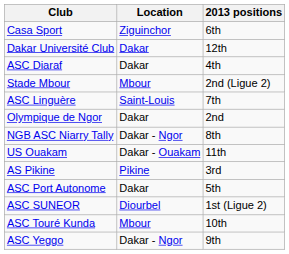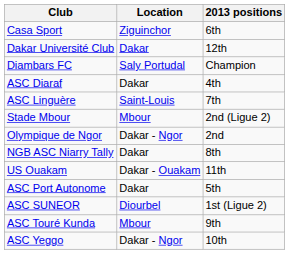+ row: Diambars FC | Saly Portudal | Champion
rows swapped: ASC Linguère <-> Stade Mbour
Olympique de Ngor | Location: Dakar -> Dakar - Ngor
NGB ASC Niarry Tally | Location: Dakar - Ngor -> Dakar
- row: AS Pikine | Pikine | 3rd
ASC Touré Kunda | 2013 positions: 10th -> 9th
ASC Yeggo | 2013 positions: 9th -> 10th
